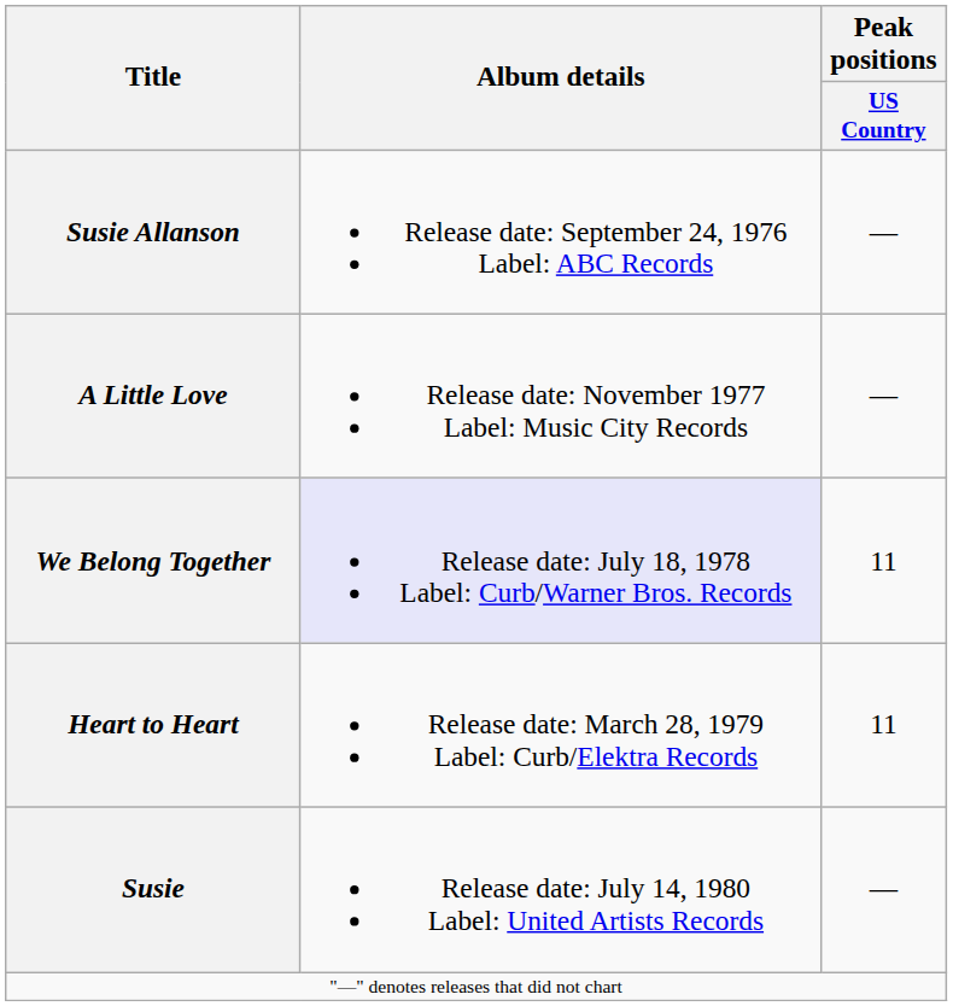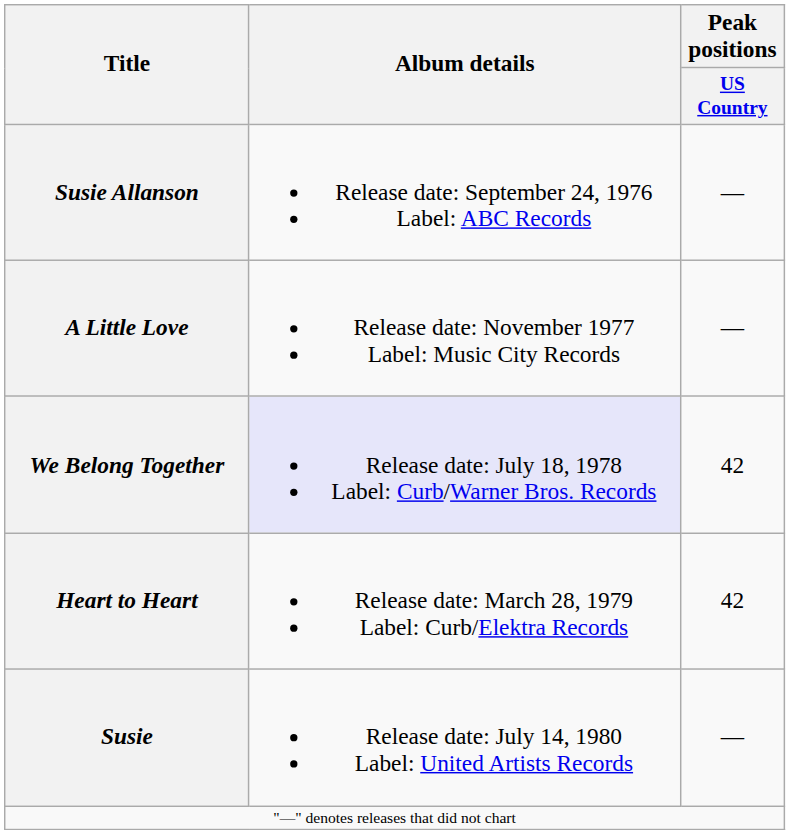We Belong Together | Peak positions / US Country: 11 -> 42
Heart to Heart | Peak positions / US Country: 11 -> 42
